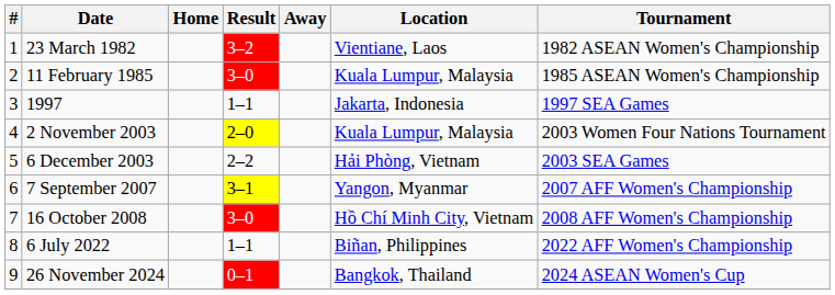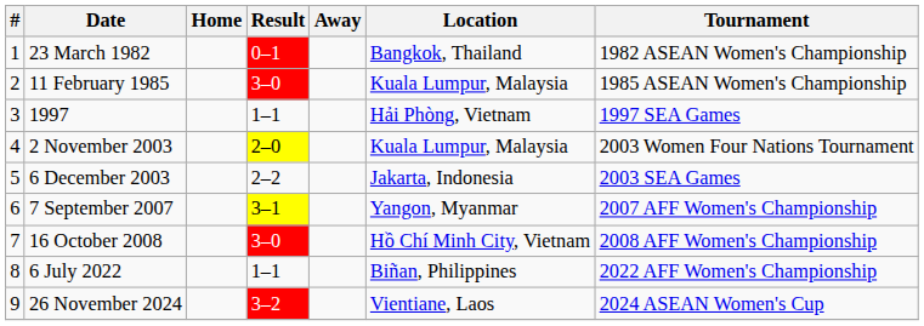23 March 1982 | Result: 3–2 -> 0–1
23 March 1982 | Location: Vientiane, Laos -> Bangkok, Thailand
1997 | Location: Jakarta, Indonesia -> Hải Phòng, Vietnam
6 December 2003 | Location: Hải Phòng, Vietnam -> Jakarta, Indonesia
26 November 2024 | Result: 0–1 -> 3–2
26 November 2024 | Location: Bangkok, Thailand -> Vientiane, Laos
